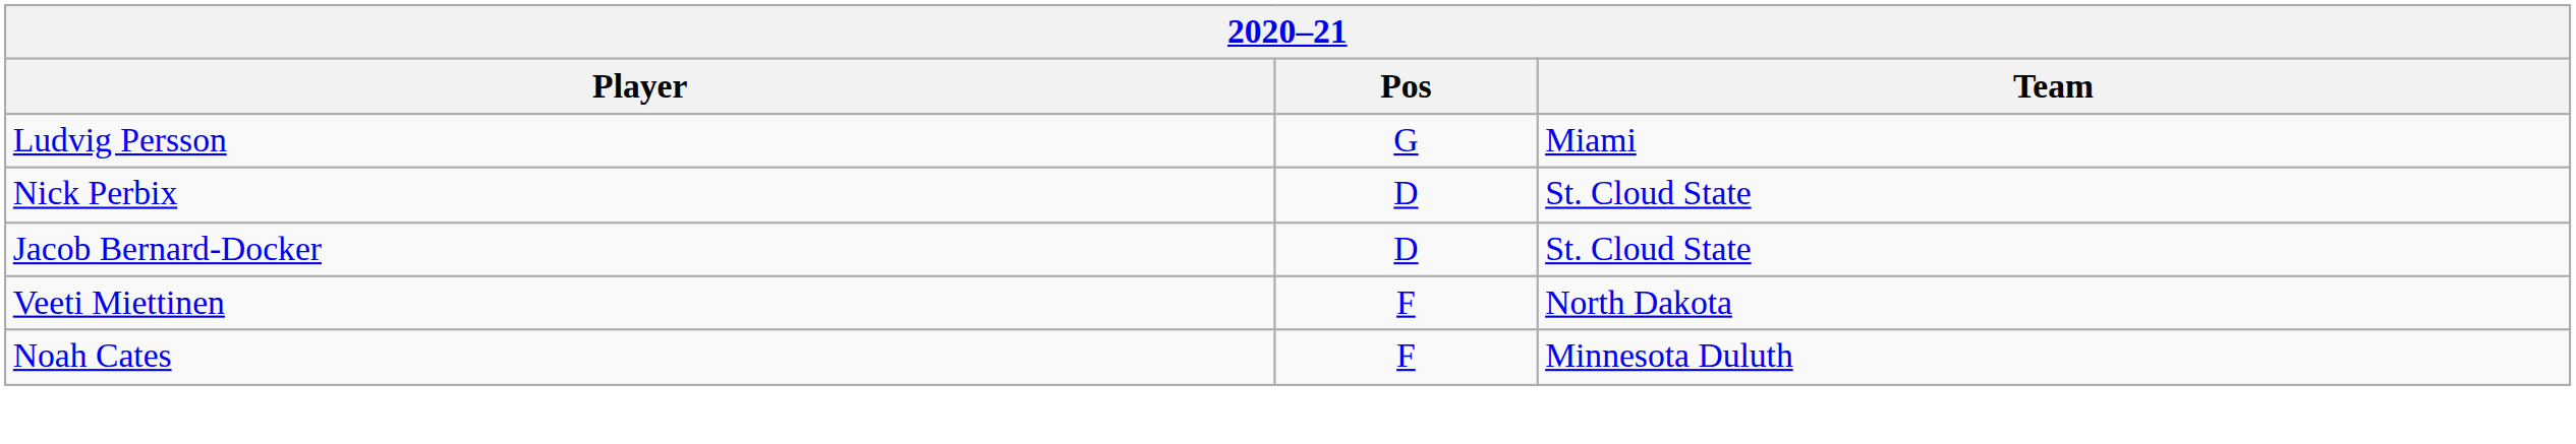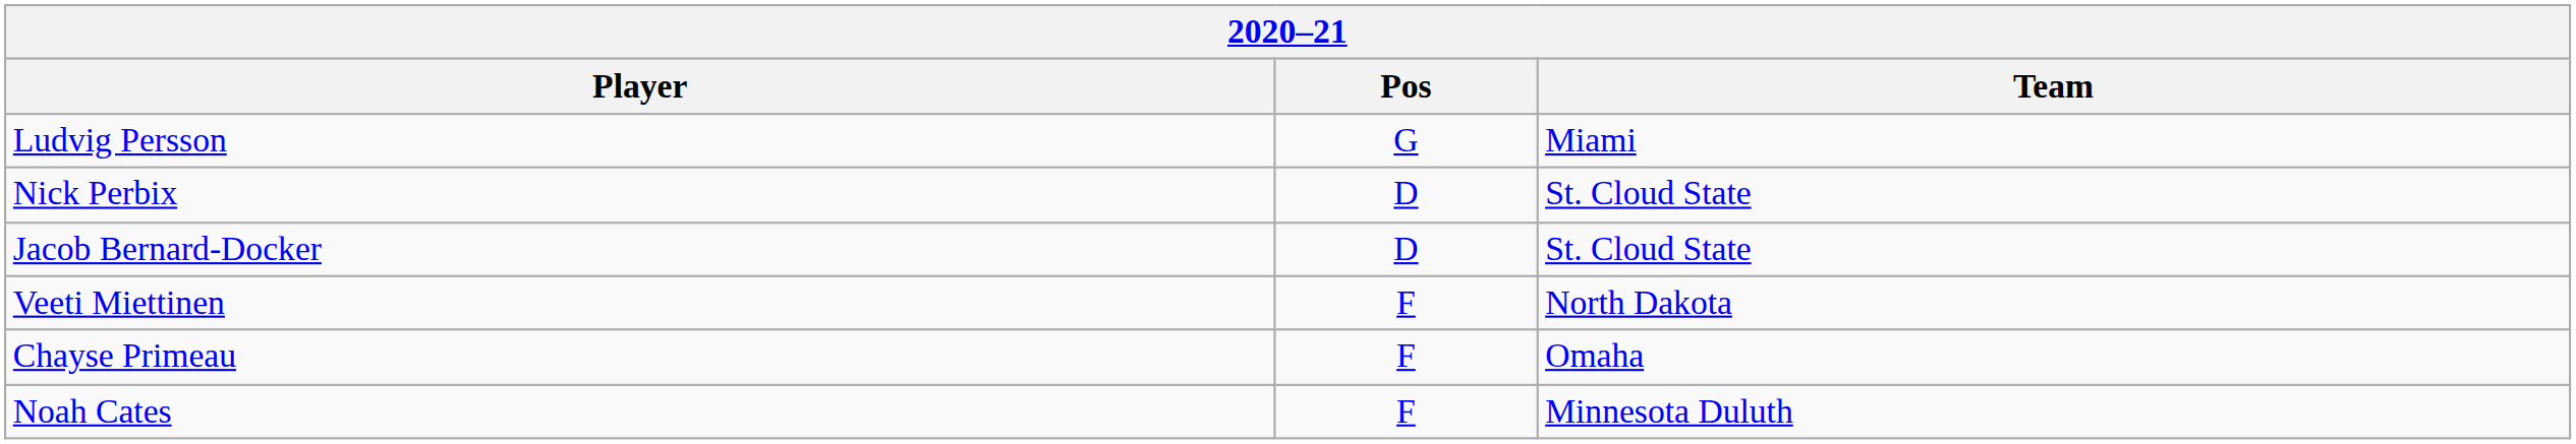+ row: Chayse Primeau | F | Omaha
